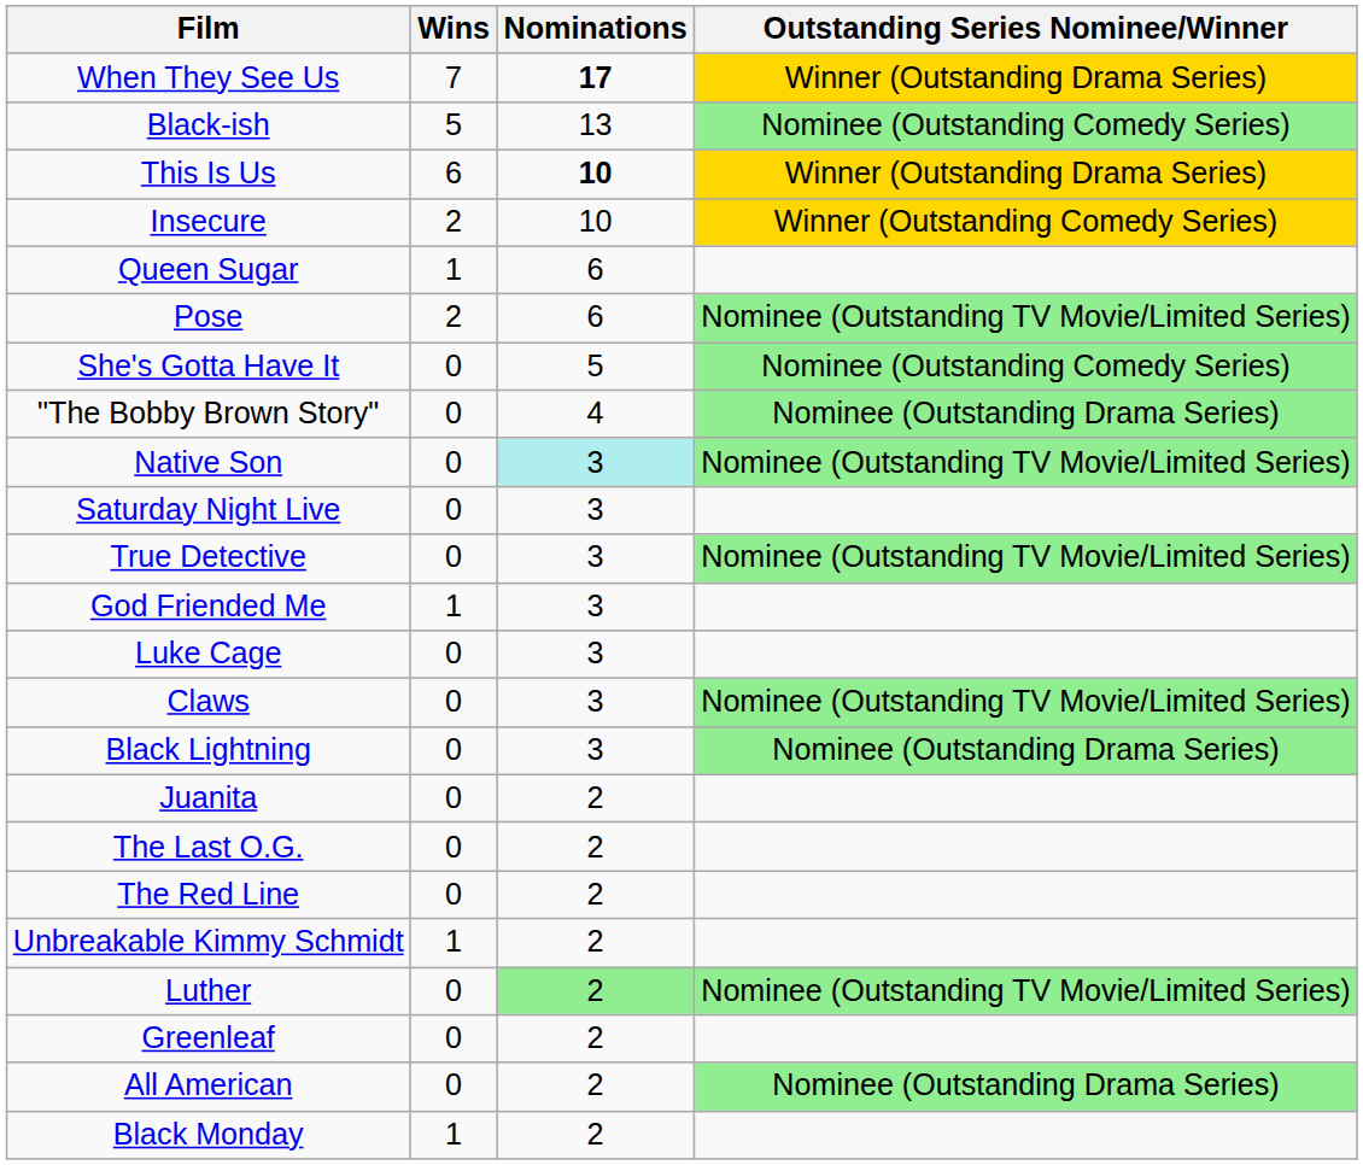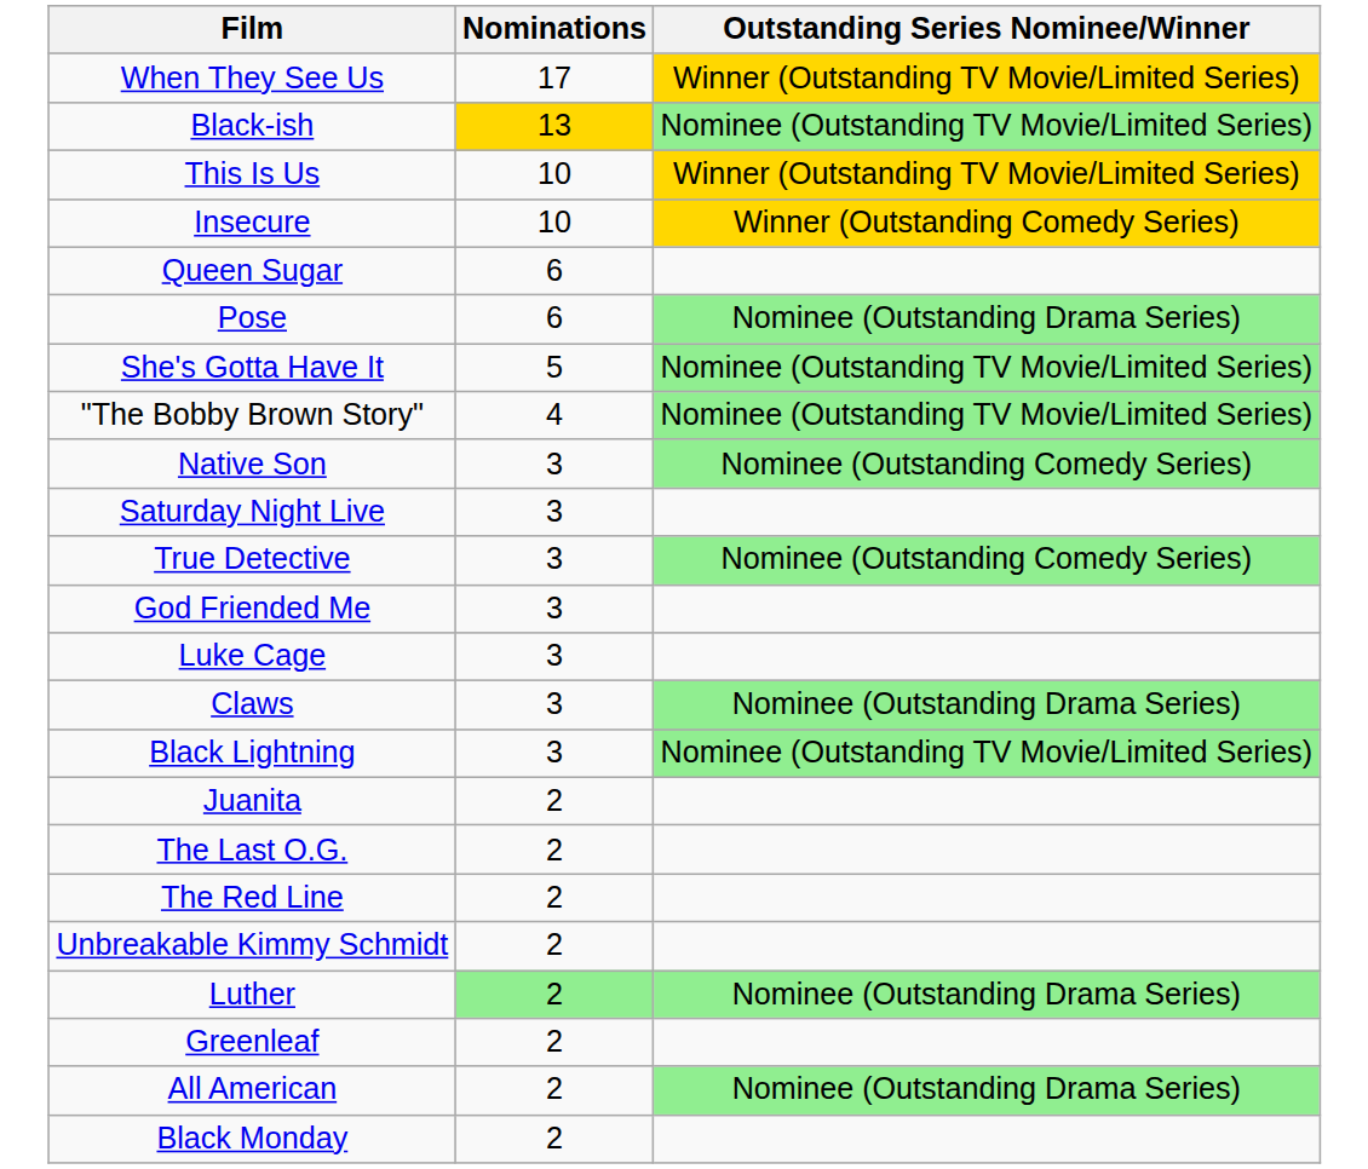- column: Wins | 7 | 5 | 6 | 2 | 1 | 2 | 0 | 0 | 0 | 0 | 0 | 1 | 0 | 0 | 0 | 0 | 0 | 0 | 1 | 0 | 0 | 0 | 1
When They See Us | Nominations: bold -> normal
When They See Us | Outstanding Series Nominee/Winner: Winner (Outstanding Drama Series) -> Winner (Outstanding TV Movie/Limited Series)
Black-ish | Nominations: no background -> gold background
Black-ish | Outstanding Series Nominee/Winner: Nominee (Outstanding Comedy Series) -> Nominee (Outstanding TV Movie/Limited Series)
This Is Us | Nominations: bold -> normal
This Is Us | Outstanding Series Nominee/Winner: Winner (Outstanding Drama Series) -> Winner (Outstanding TV Movie/Limited Series)
Pose | Outstanding Series Nominee/Winner: Nominee (Outstanding TV Movie/Limited Series) -> Nominee (Outstanding Drama Series)
She's Gotta Have It | Outstanding Series Nominee/Winner: Nominee (Outstanding Comedy Series) -> Nominee (Outstanding TV Movie/Limited Series)
"The Bobby Brown Story" | Outstanding Series Nominee/Winner: Nominee (Outstanding Drama Series) -> Nominee (Outstanding TV Movie/Limited Series)
Native Son | Nominations: paleturquoise background -> no background
Native Son | Outstanding Series Nominee/Winner: Nominee (Outstanding TV Movie/Limited Series) -> Nominee (Outstanding Comedy Series)
True Detective | Outstanding Series Nominee/Winner: Nominee (Outstanding TV Movie/Limited Series) -> Nominee (Outstanding Comedy Series)
Claws | Outstanding Series Nominee/Winner: Nominee (Outstanding TV Movie/Limited Series) -> Nominee (Outstanding Drama Series)
Black Lightning | Outstanding Series Nominee/Winner: Nominee (Outstanding Drama Series) -> Nominee (Outstanding TV Movie/Limited Series)
Luther | Outstanding Series Nominee/Winner: Nominee (Outstanding TV Movie/Limited Series) -> Nominee (Outstanding Drama Series)
